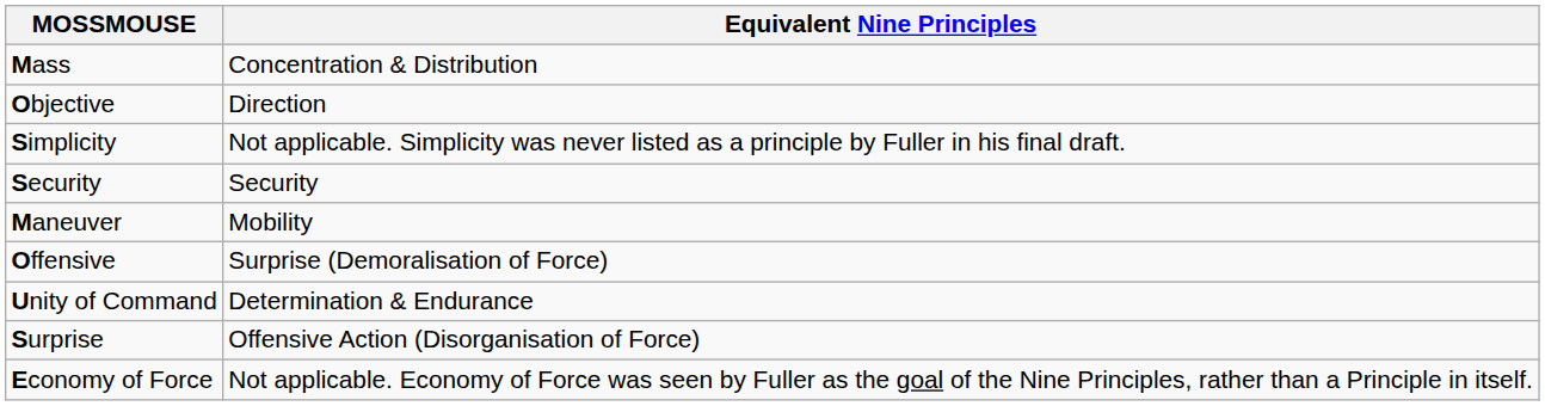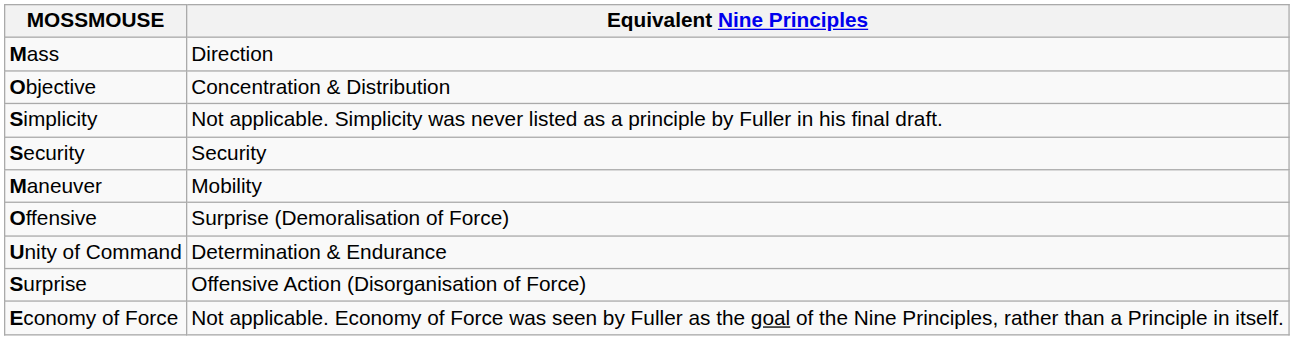Mass | Equivalent Nine Principles: Concentration & Distribution -> Direction
Objective | Equivalent Nine Principles: Direction -> Concentration & Distribution
